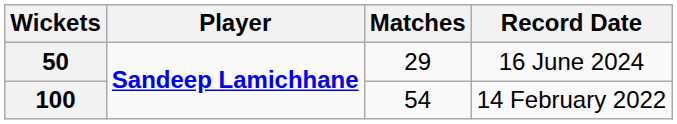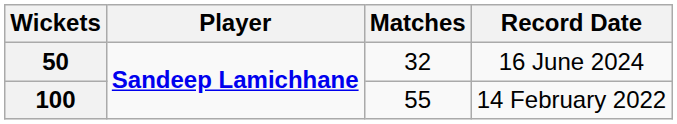50 | Matches: 29 -> 32
100 | Matches: 54 -> 55
